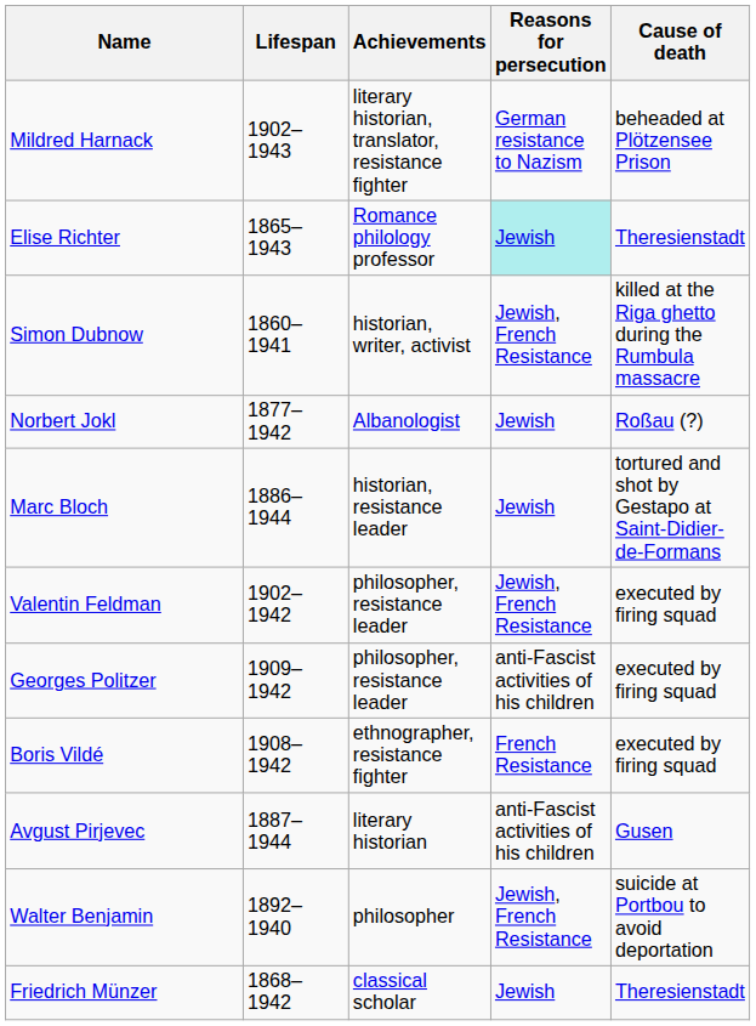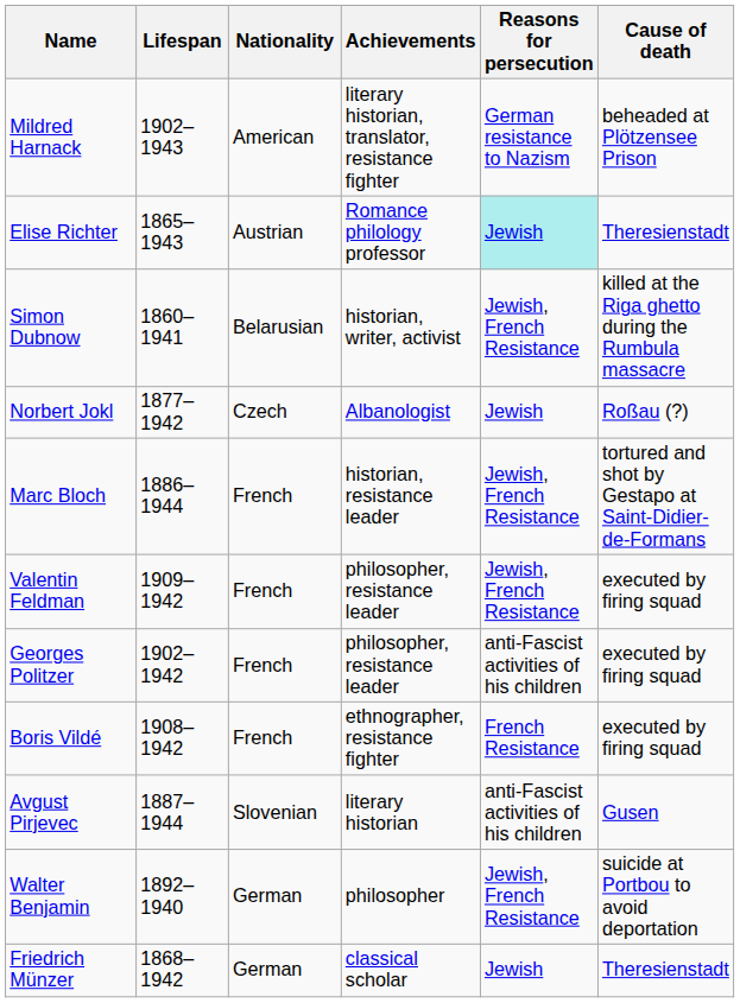+ column: Nationality | American | Austrian | Belarusian | Czech | French | French | French | French | Slovenian | German | German
Marc Bloch | Reasons for persecution: Jewish -> Jewish, French Resistance
Valentin Feldman | Lifespan: 1902–1942 -> 1909–1942
Georges Politzer | Lifespan: 1909–1942 -> 1902–1942
